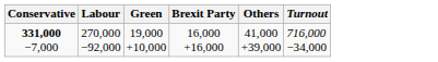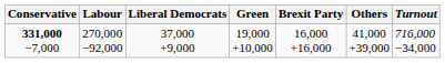+ column: Liberal Democrats | 37,000 +9,000
